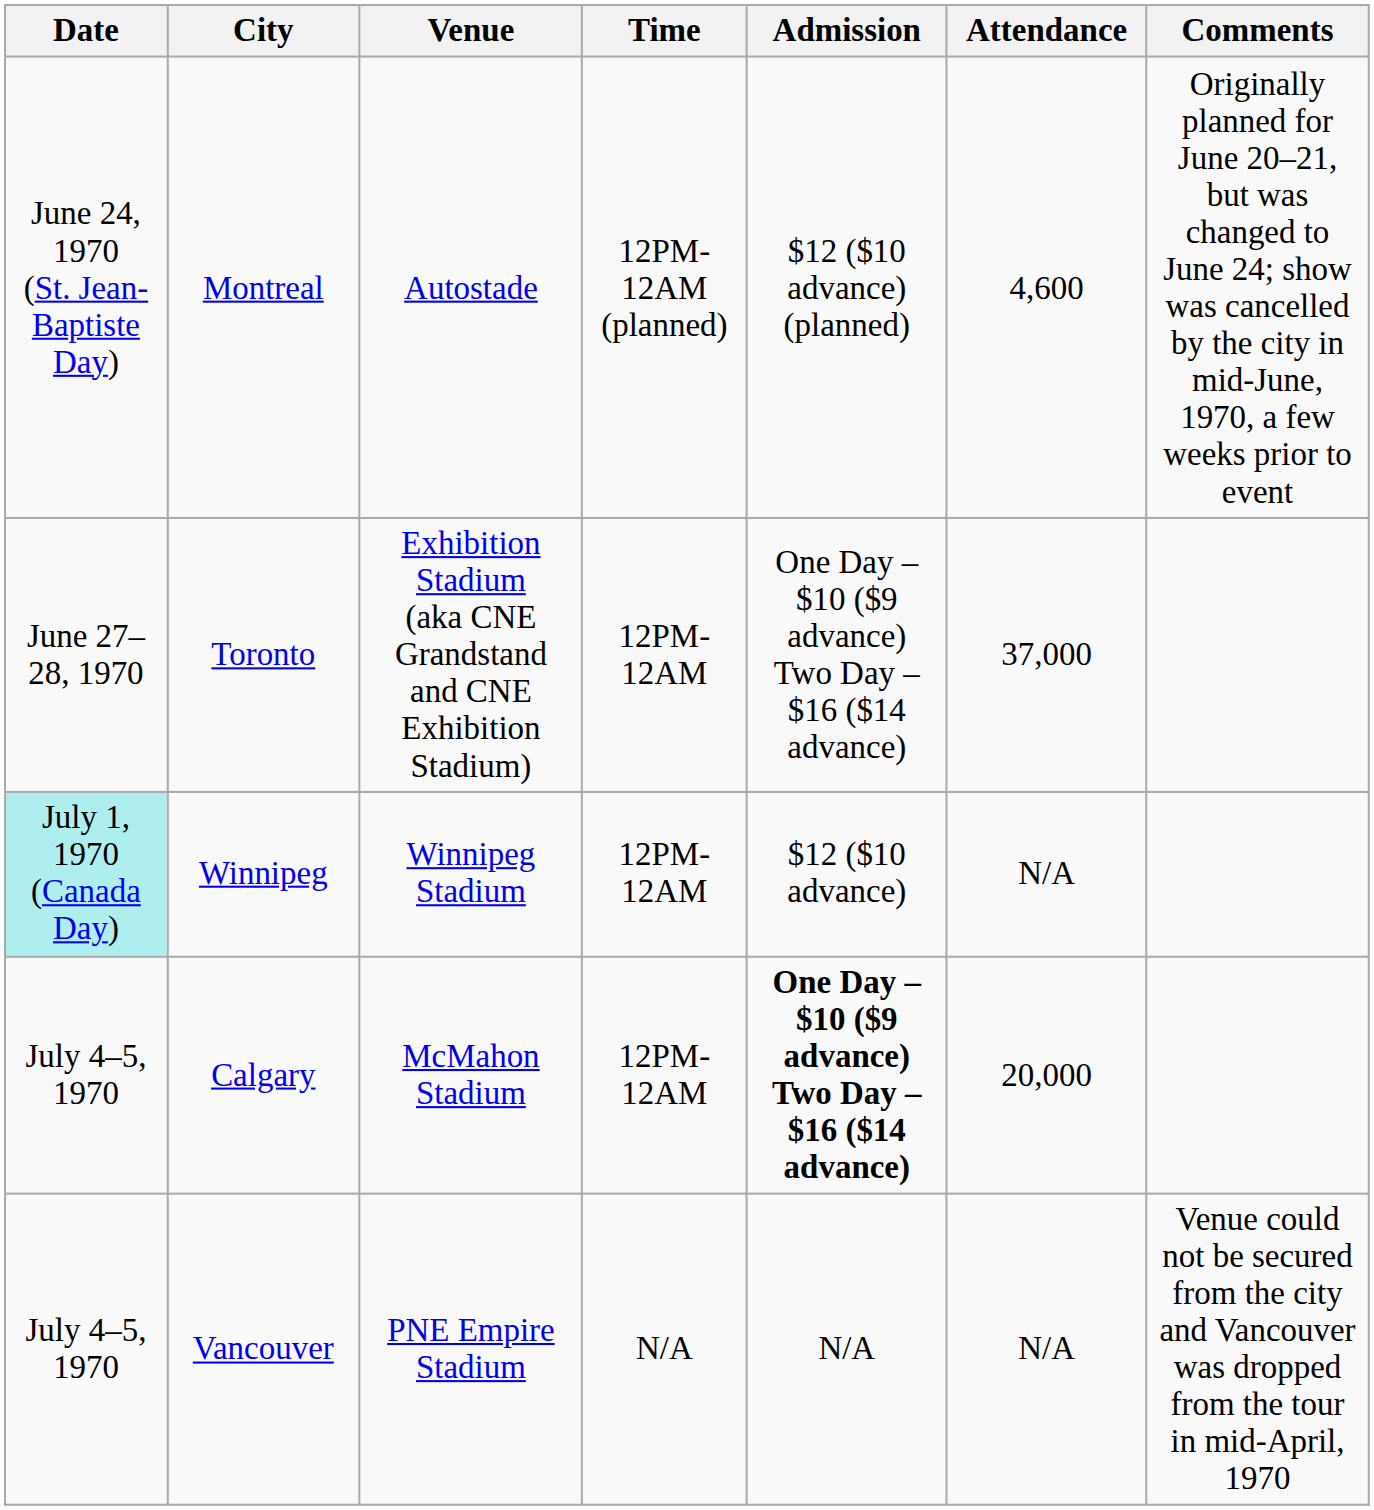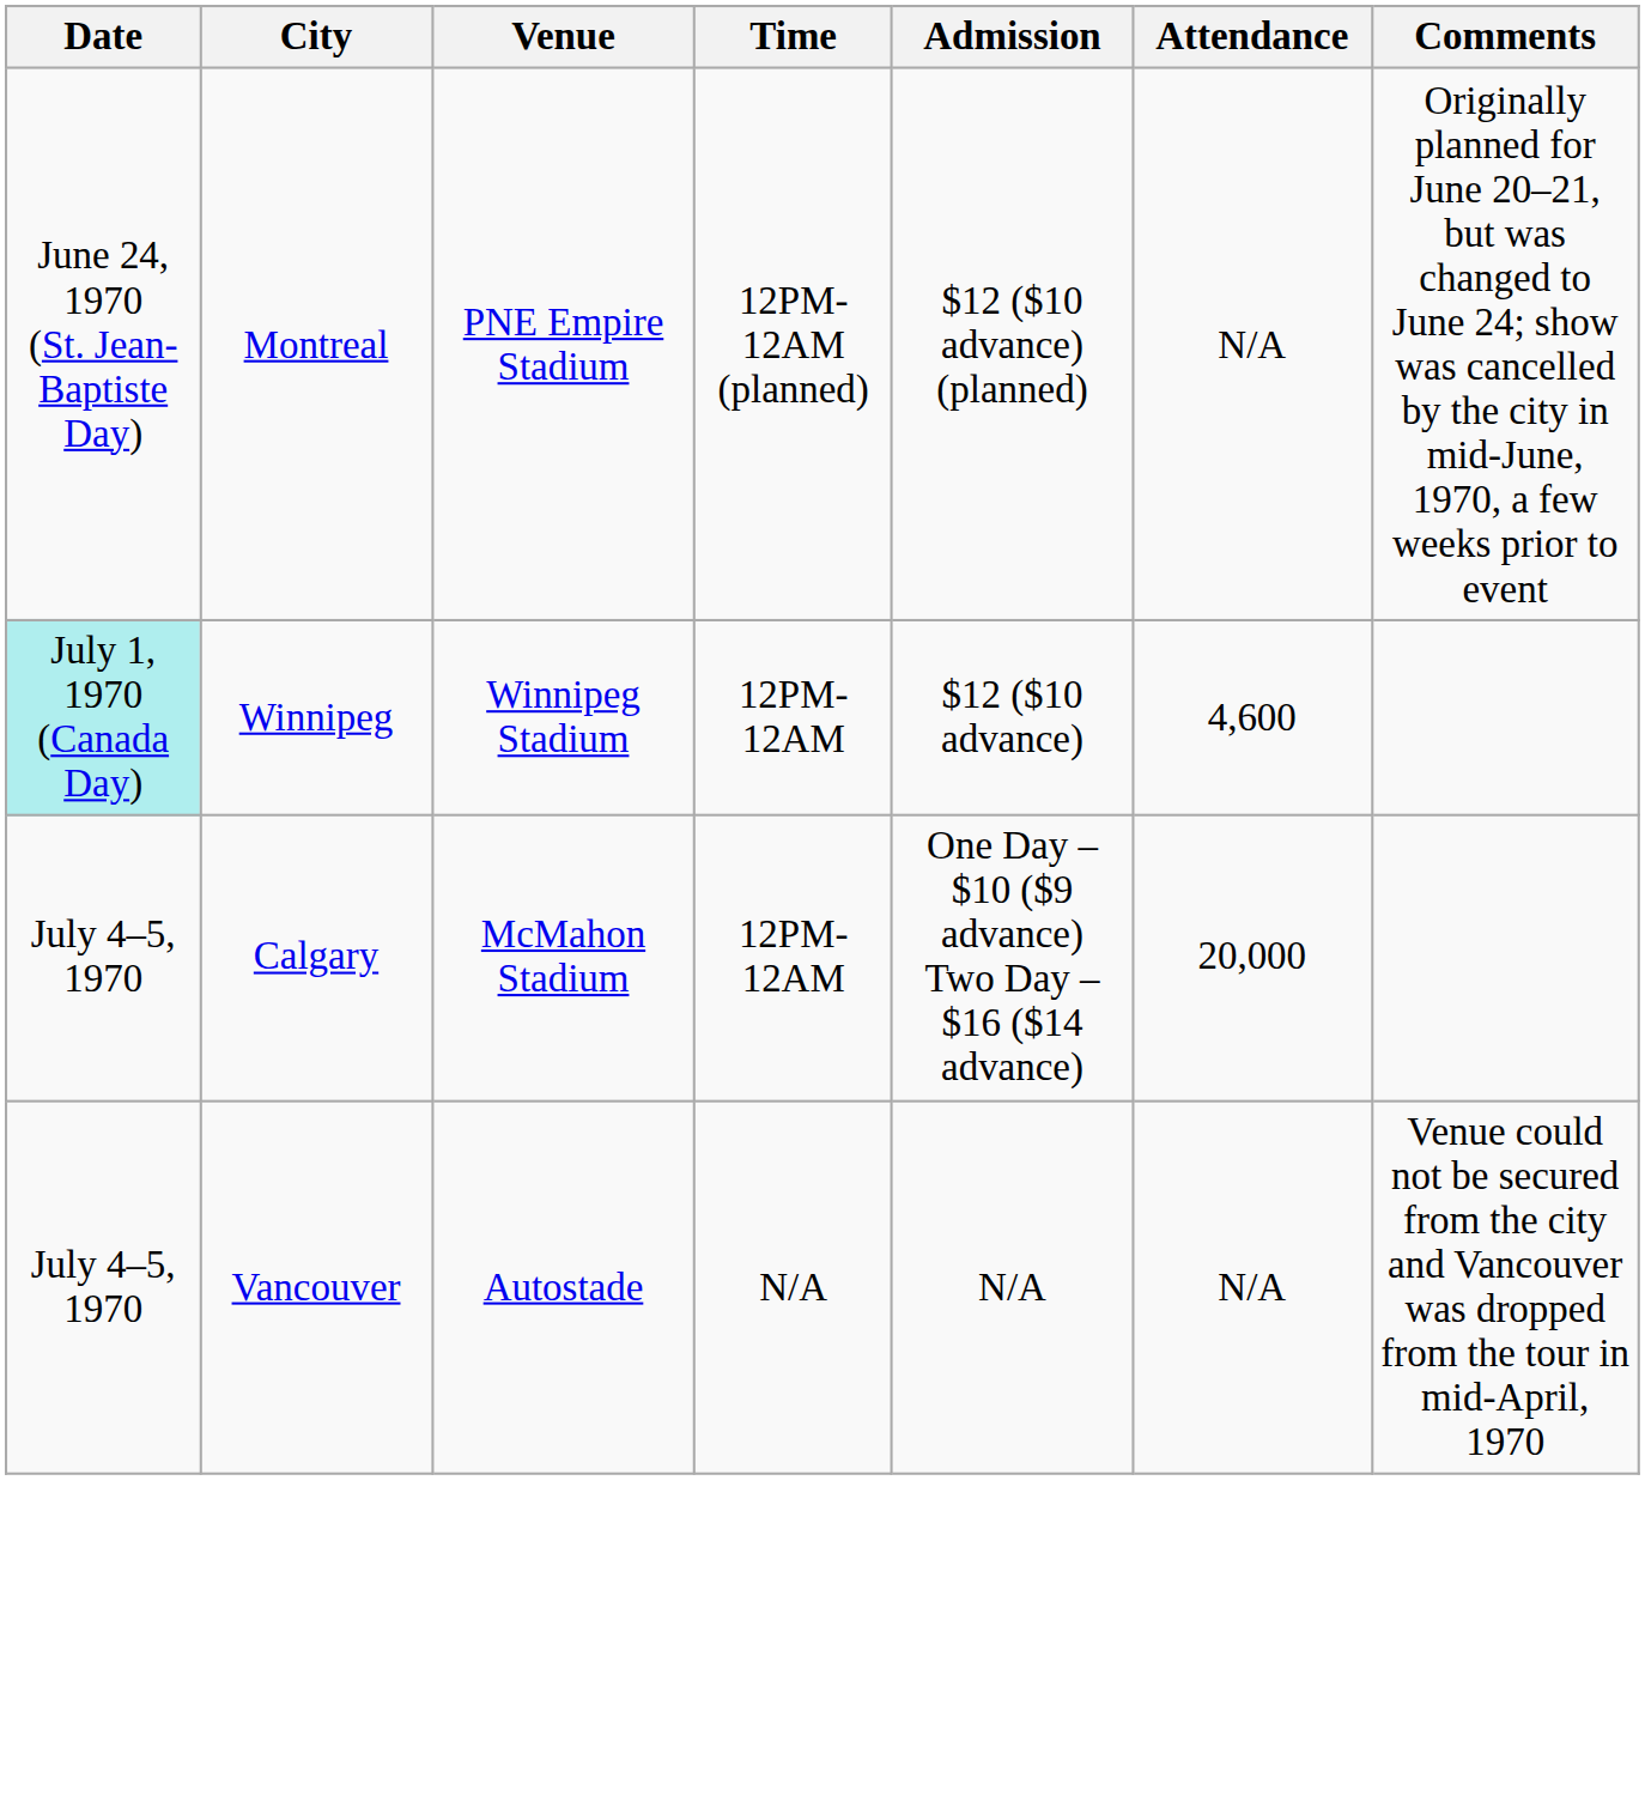Montreal | Venue: Autostade -> PNE Empire Stadium
Montreal | Attendance: 4,600 -> N/A
- row: June 27–28, 1970 | Toronto | Exhibition Stadium (aka CNE Grandstand and CNE Exhibition Stadium) | 12PM-12AM | One Day – $10 ($9 advance) Two Day – $16 ($14 advance) | 37,000
Winnipeg | Attendance: N/A -> 4,600
Calgary | Admission: bold -> normal
Vancouver | Venue: PNE Empire Stadium -> Autostade
